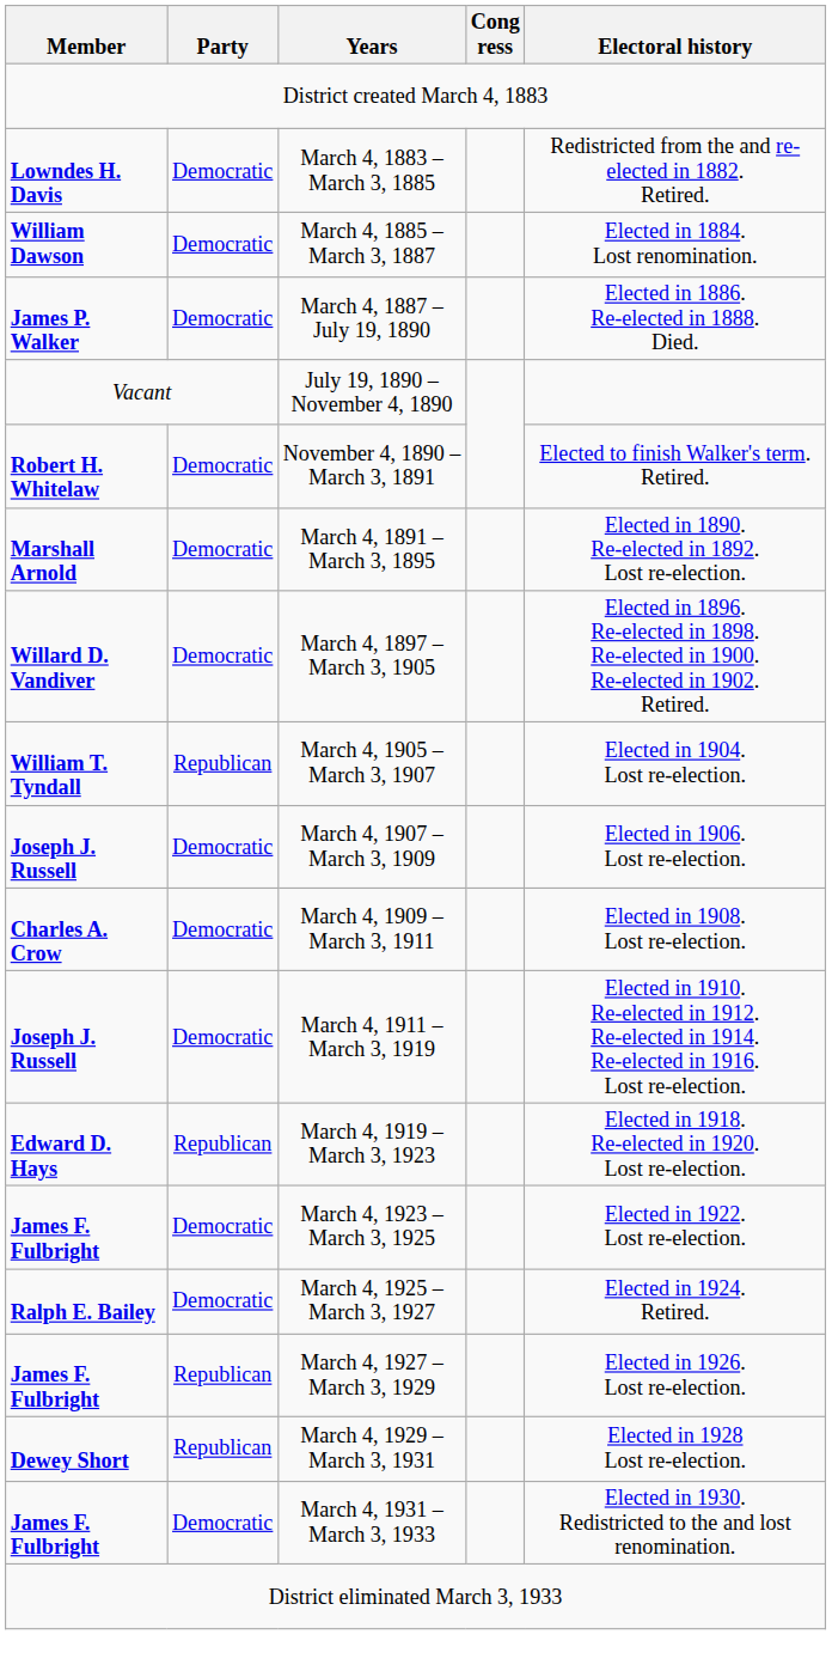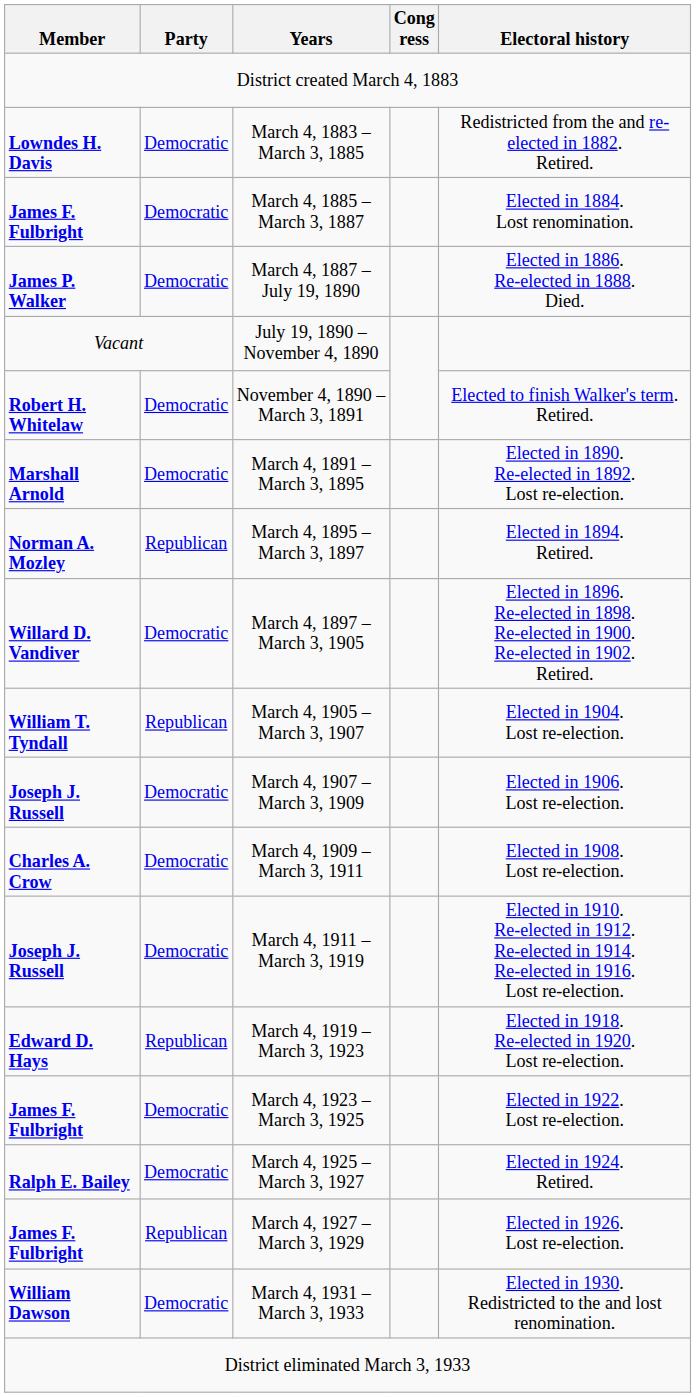March 4, 1885 – March 3, 1887 | Member: William Dawson -> James F. Fulbright
+ row: Norman A. Mozley | Republican | March 4, 1895 – March 3, 1897 | Elected in 1894. Retired.
- row: Dewey Short | Republican | March 4, 1929 – March 3, 1931 | Elected in 1928 Lost re-election.
March 4, 1931 – March 3, 1933 | Member: James F. Fulbright -> William Dawson
